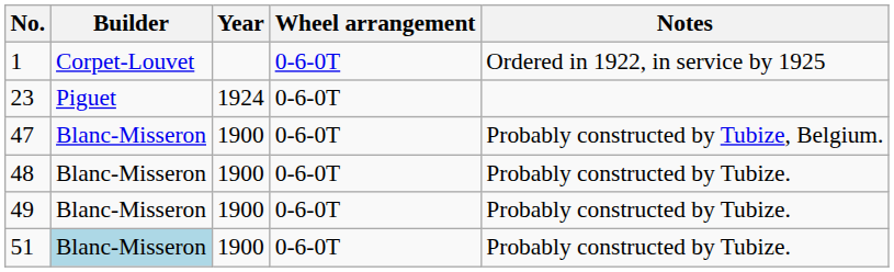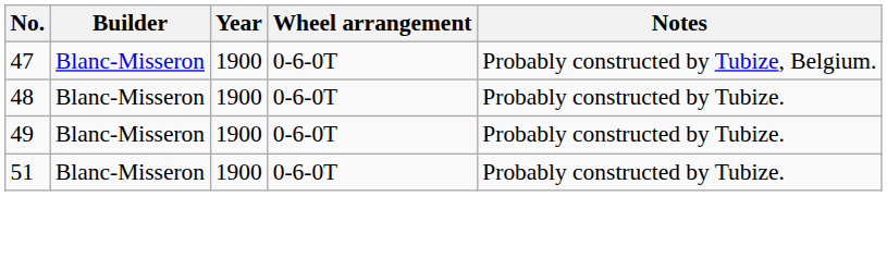- row: 1 | Corpet-Louvet | 0-6-0T | Ordered in 1922, in service by 1925
- row: 23 | Piguet | 1924 | 0-6-0T
51 | Builder: lightblue background -> no background
